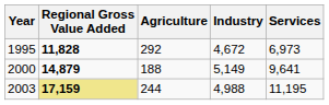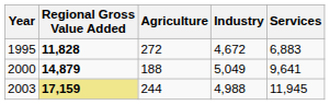1995 | Agriculture: 292 -> 272
1995 | Services: 6,973 -> 6,883
2000 | Industry: 5,149 -> 5,049
2003 | Services: 11,195 -> 11,945
